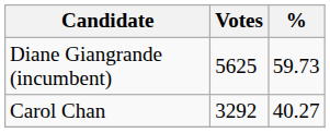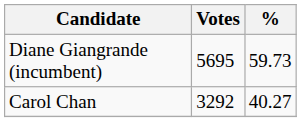Diane Giangrande (incumbent) | Votes: 5625 -> 5695
